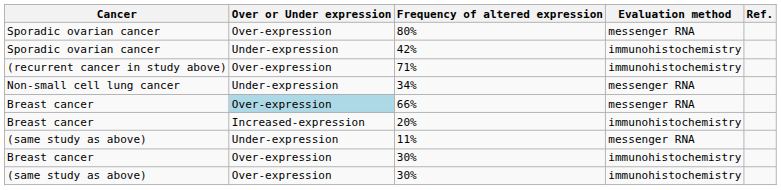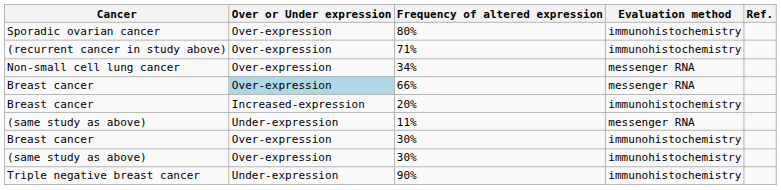80% | Evaluation method: messenger RNA -> immunohistochemistry
- row: Sporadic ovarian cancer | Under-expression | 42% | immunohistochemistry
34% | Over or Under expression: Under-expression -> Over-expression
+ row: Triple negative breast cancer | Under-expression | 90% | immunohistochemistry
